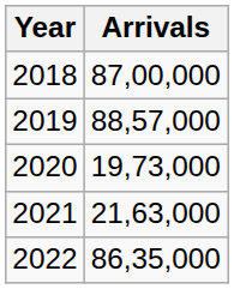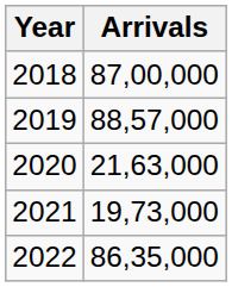2020 | Arrivals: 19,73,000 -> 21,63,000
2021 | Arrivals: 21,63,000 -> 19,73,000
